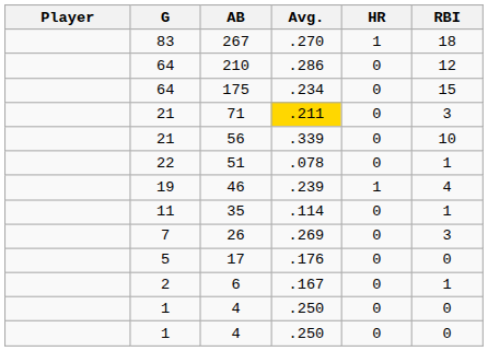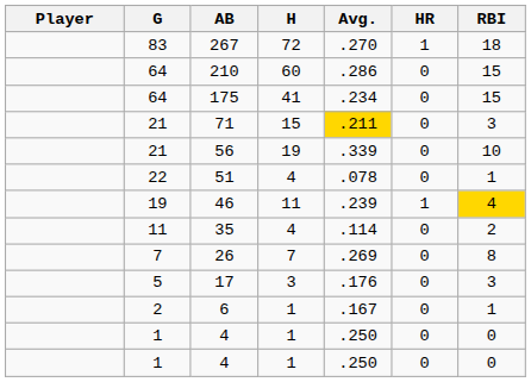+ column: H | 72 | 60 | 41 | 15 | 19 | 4 | 11 | 4 | 7 | 3 | 1 | 1 | 1
210 | RBI: 12 -> 15
46 | RBI: no background -> gold background
35 | RBI: 1 -> 2
26 | RBI: 3 -> 8
17 | RBI: 0 -> 3
